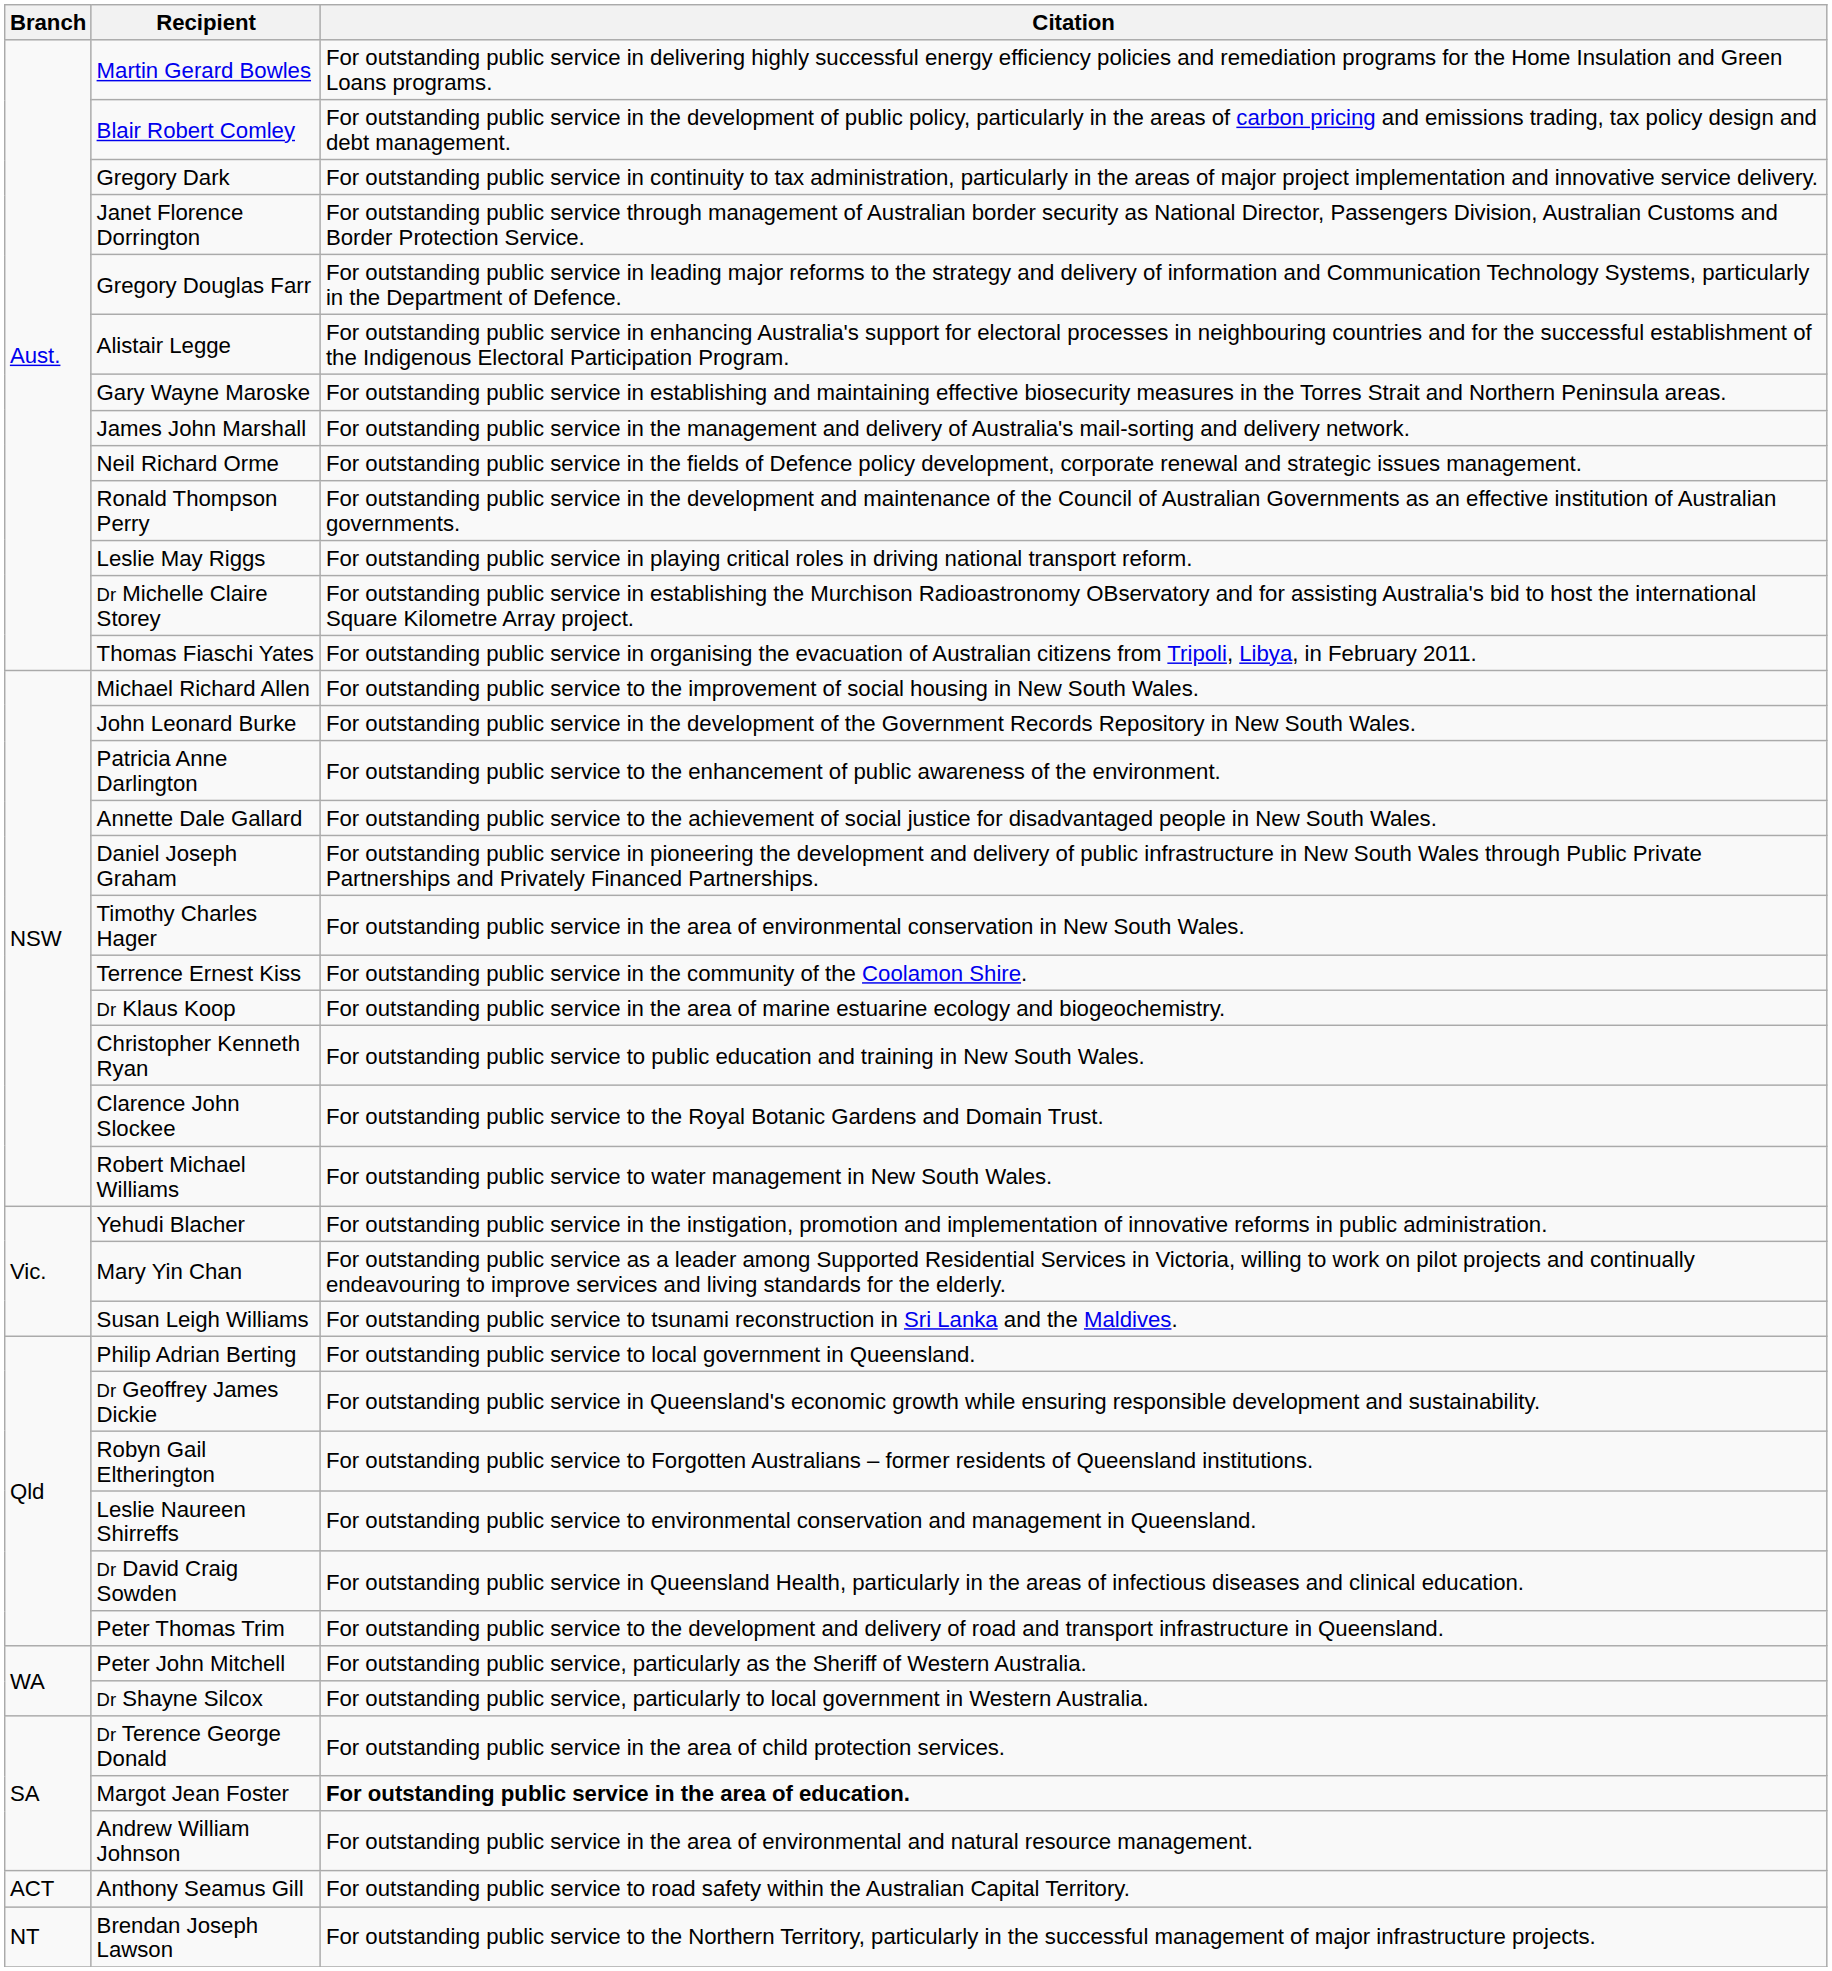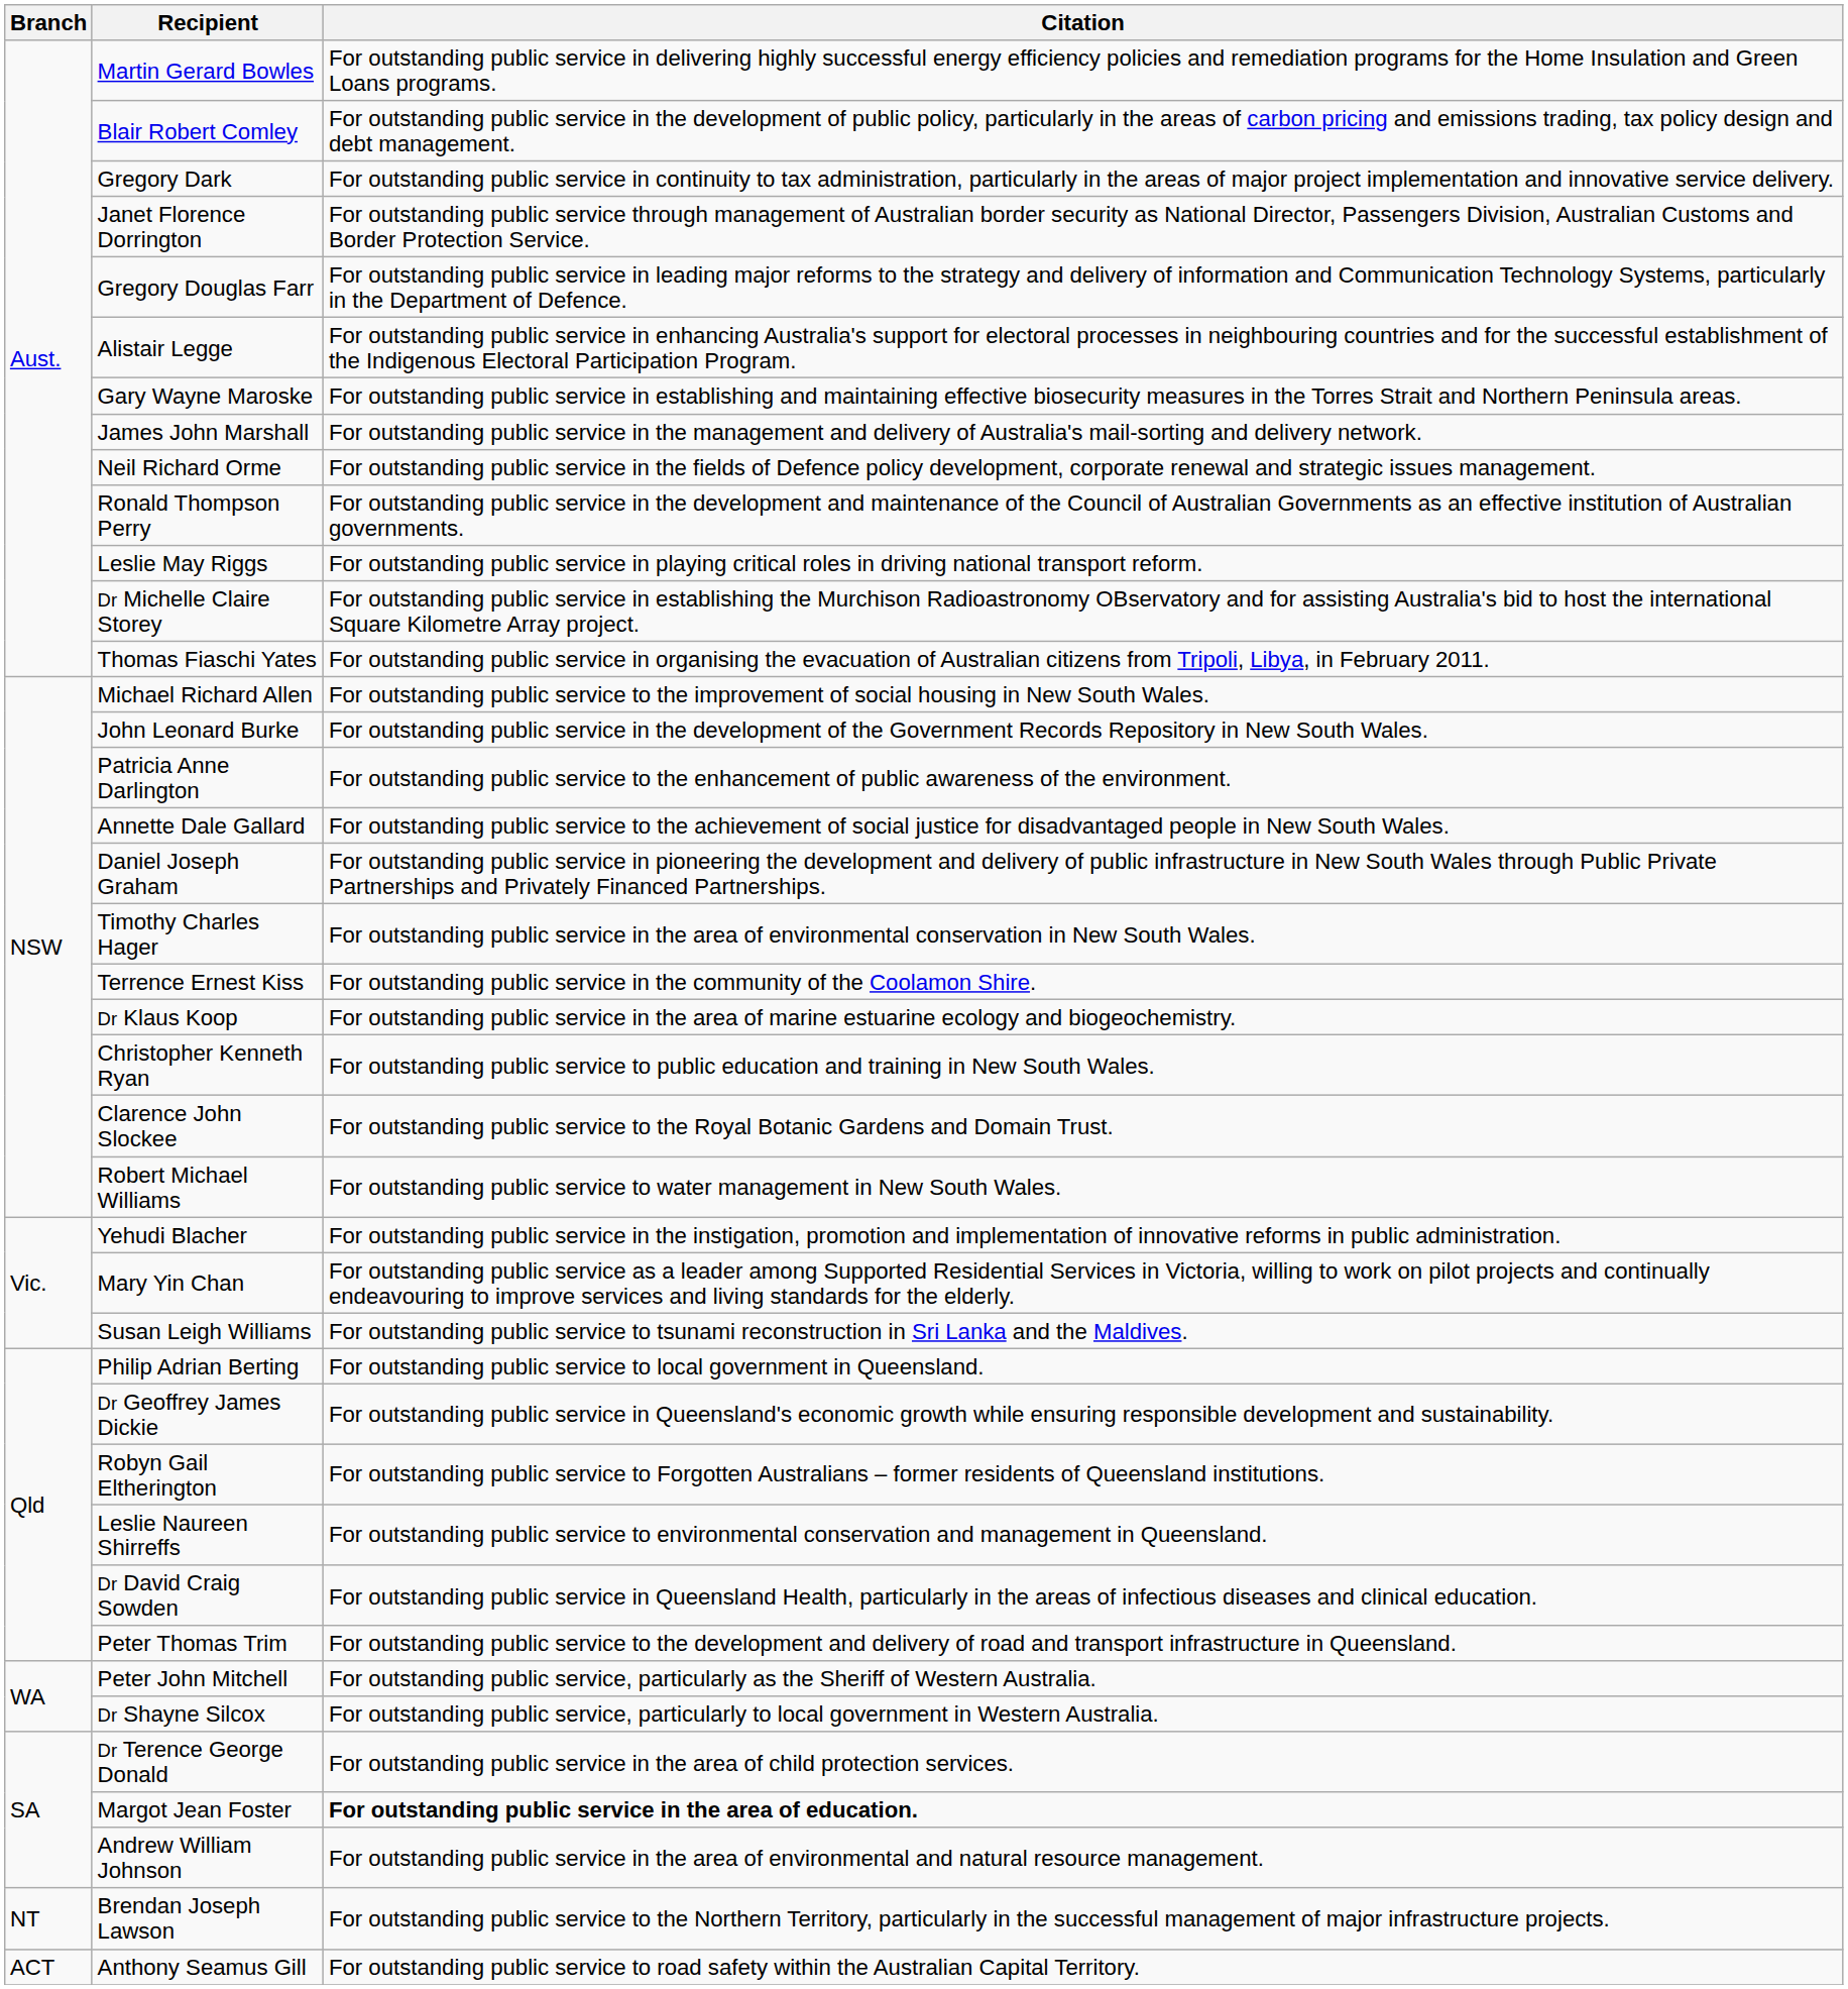rows swapped: Anthony Seamus Gill <-> Brendan Joseph Lawson
